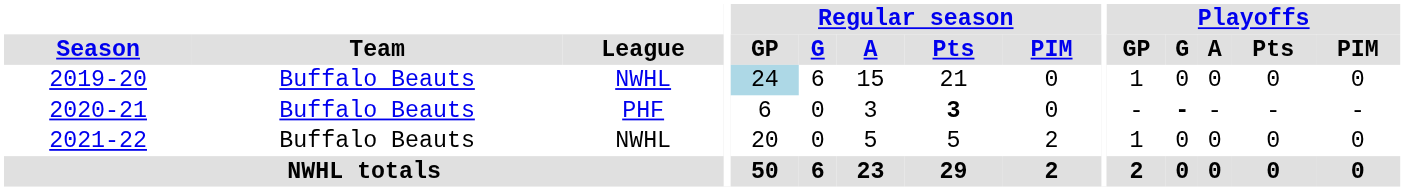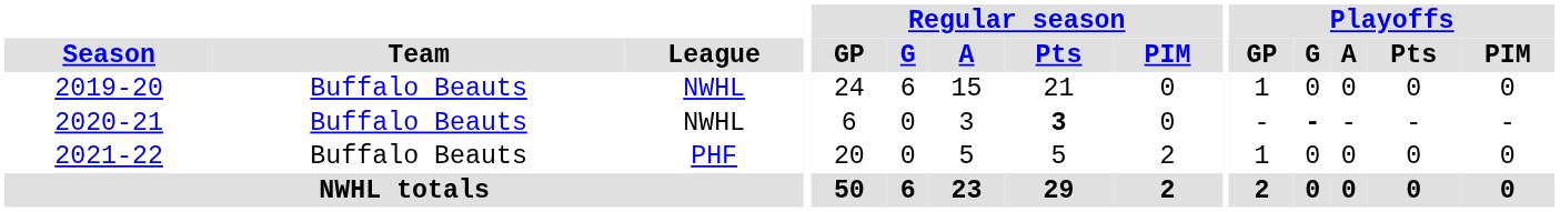2019-20 | Regular season / GP: lightblue background -> no background
2020-21 | League: PHF -> NWHL
2021-22 | League: NWHL -> PHF
